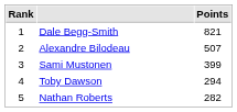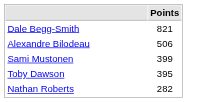- column: Rank | 1 | 2 | 3 | 4 | 5
Alexandre Bilodeau | Points: 507 -> 506
Toby Dawson | Points: 294 -> 395
